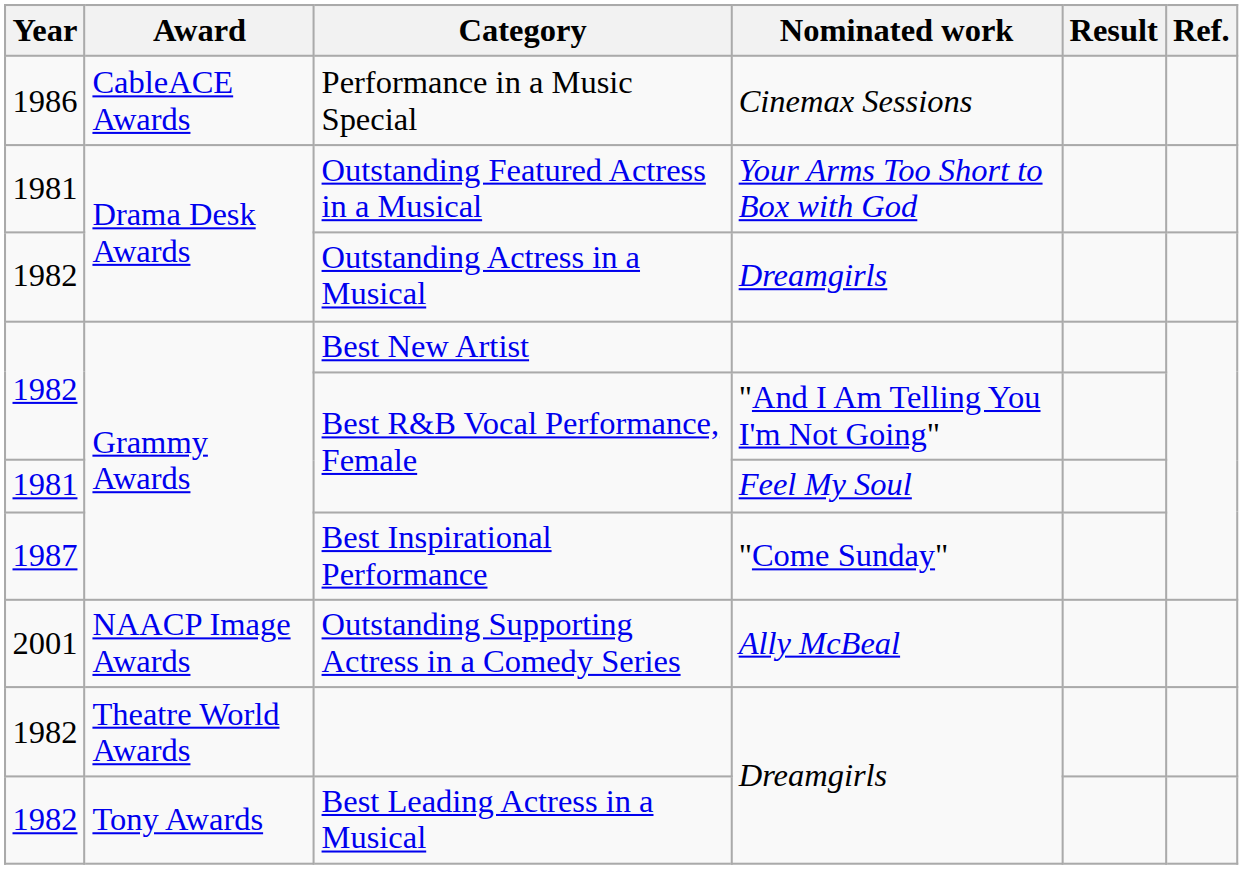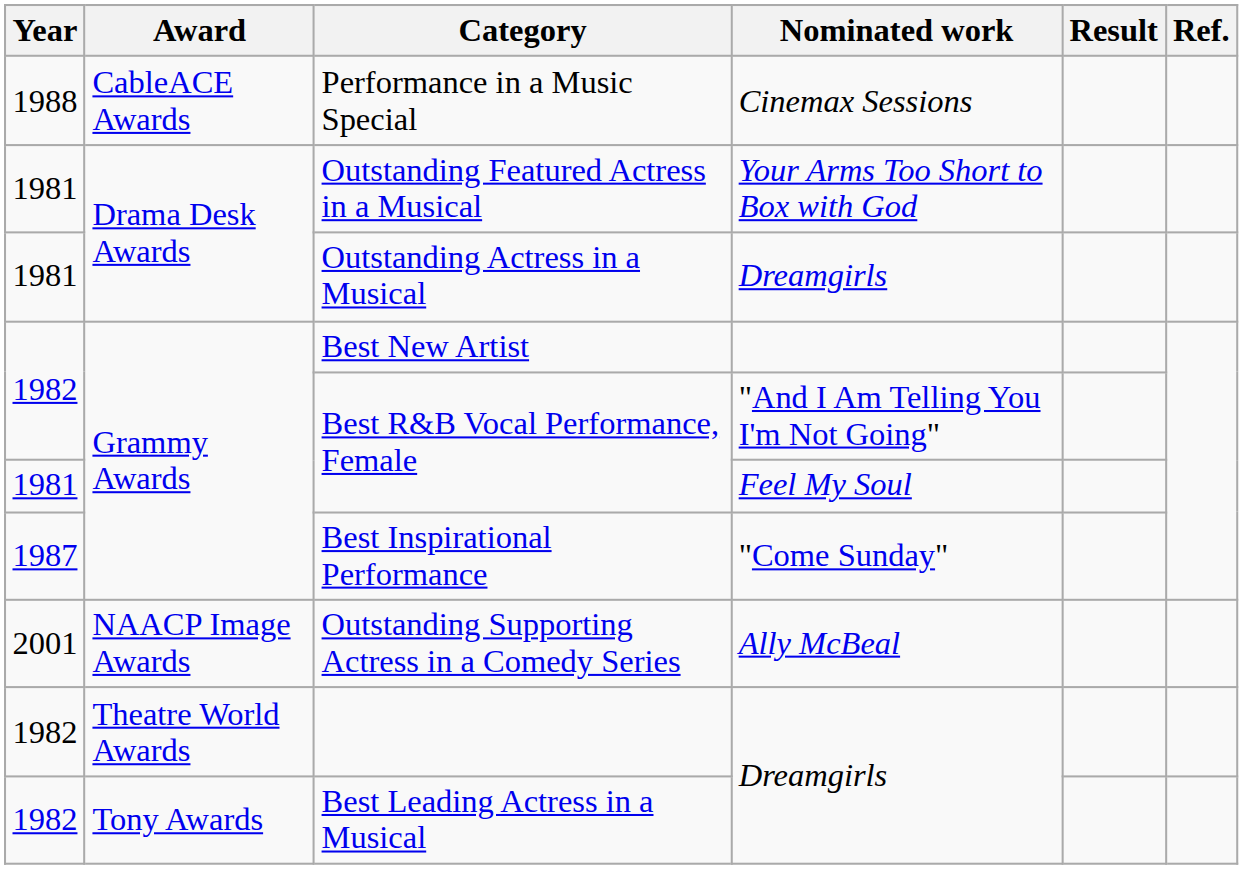Performance in a Music Special | Year: 1986 -> 1988
Outstanding Actress in a Musical | Year: 1982 -> 1981
